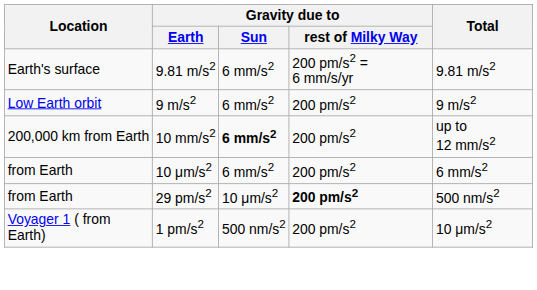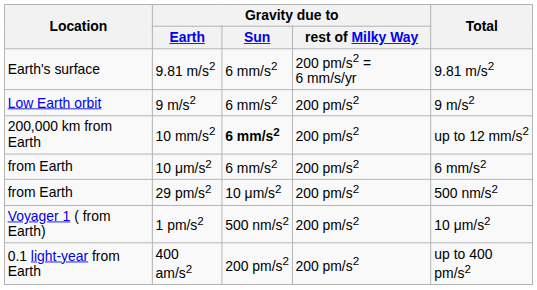29 pm/s2 | Gravity due to / rest of Milky Way: bold -> normal
+ row: 0.1 light-year from Earth | 400 am/s2 | 200 pm/s2 | 200 pm/s2 | up to 400 pm/s2
